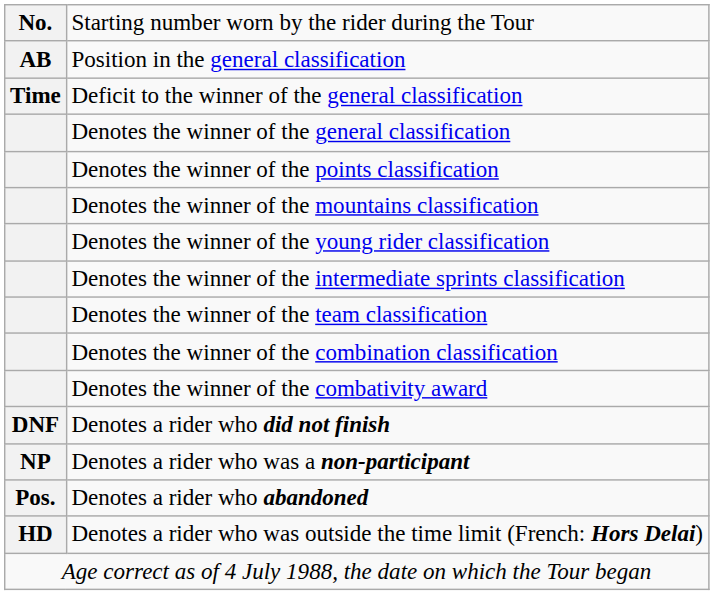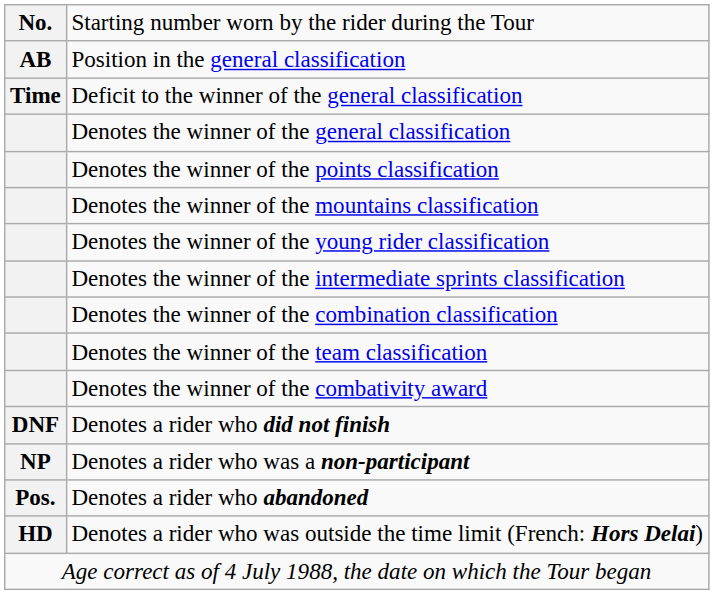rows swapped: Denotes the winner of the combination classification <-> Denotes the winner of the team classification
